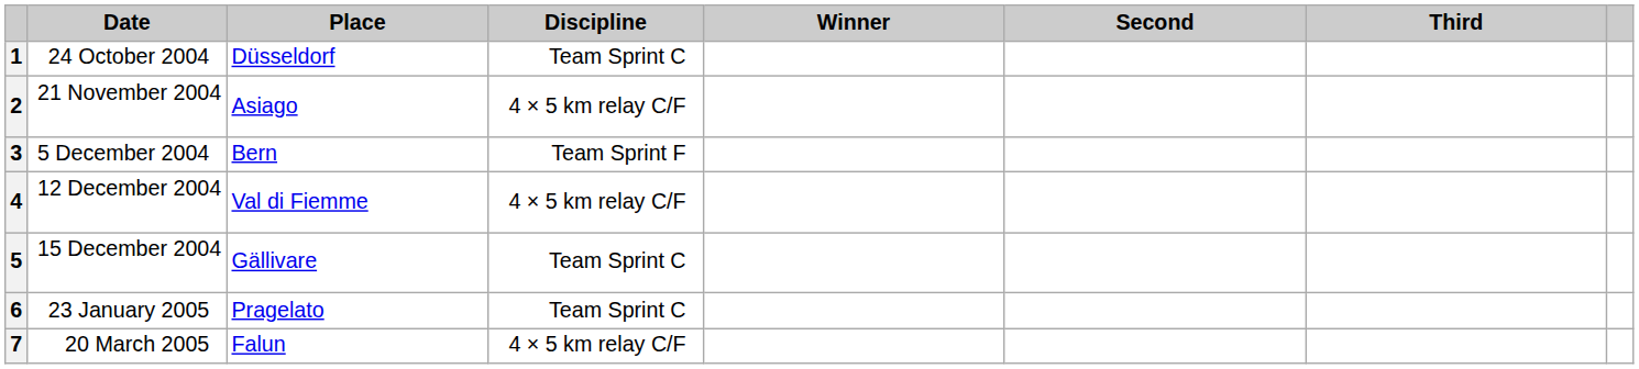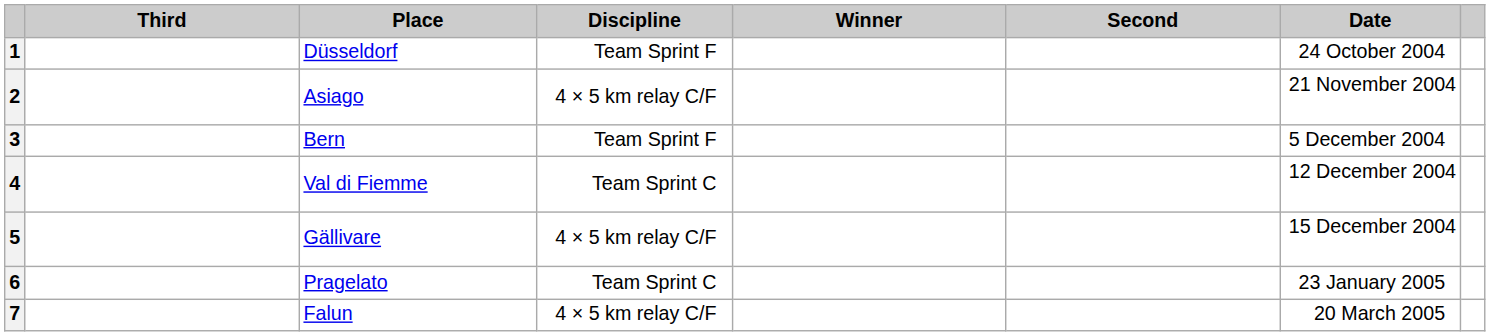columns swapped: Date <-> Third
1 | Discipline: Team Sprint C -> Team Sprint F
4 | Discipline: 4 × 5 km relay C/F -> Team Sprint C
5 | Discipline: Team Sprint C -> 4 × 5 km relay C/F
